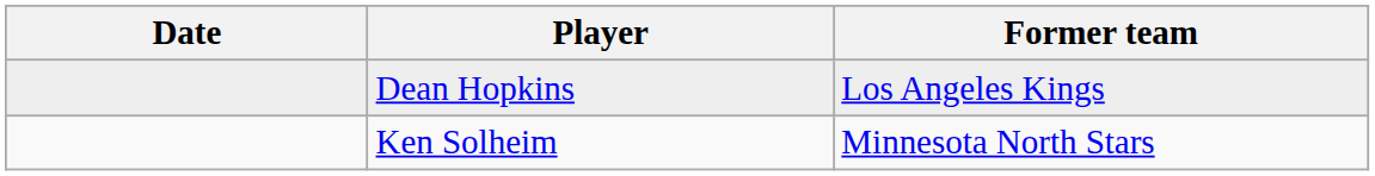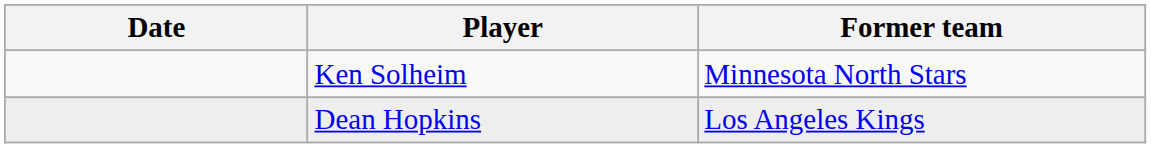rows swapped: Ken Solheim <-> Dean Hopkins
